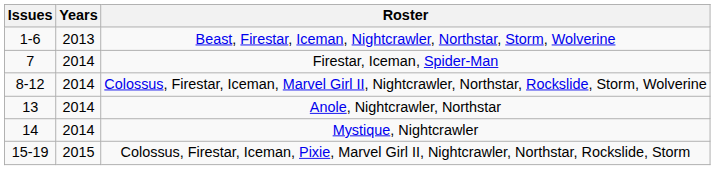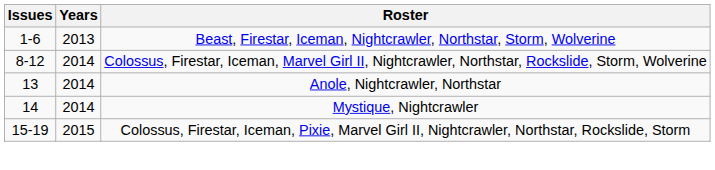- row: 7 | 2014 | Firestar, Iceman, Spider-Man
